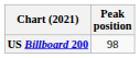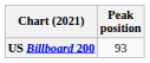US Billboard 200 | Peak position: 98 -> 93
